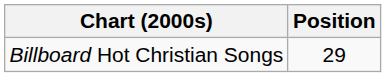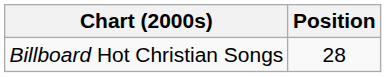Billboard Hot Christian Songs | Position: 29 -> 28
